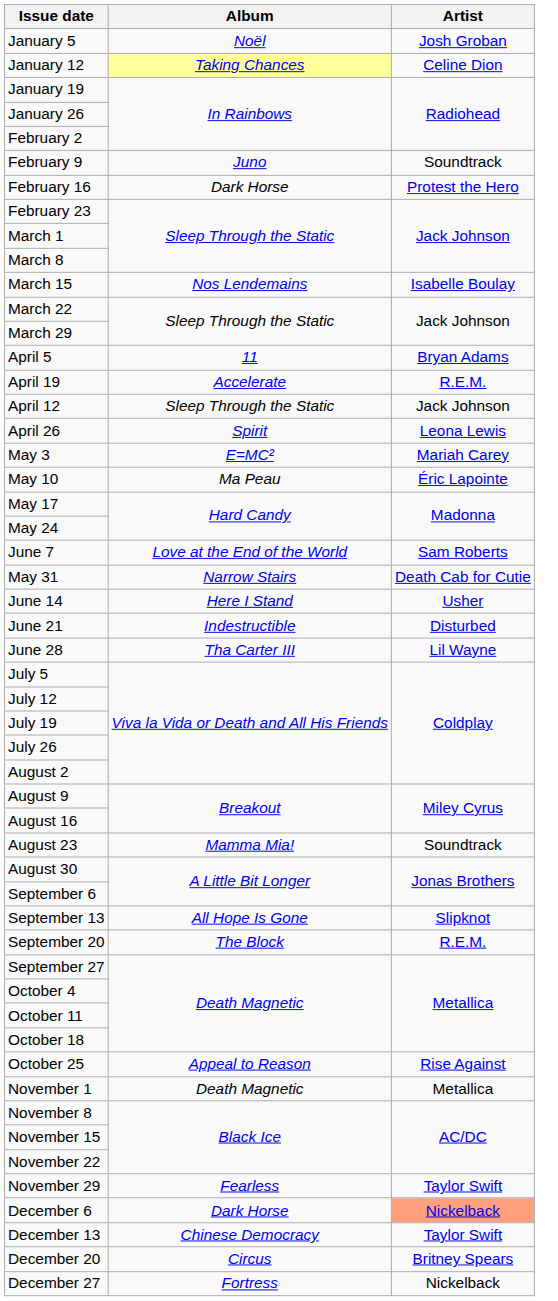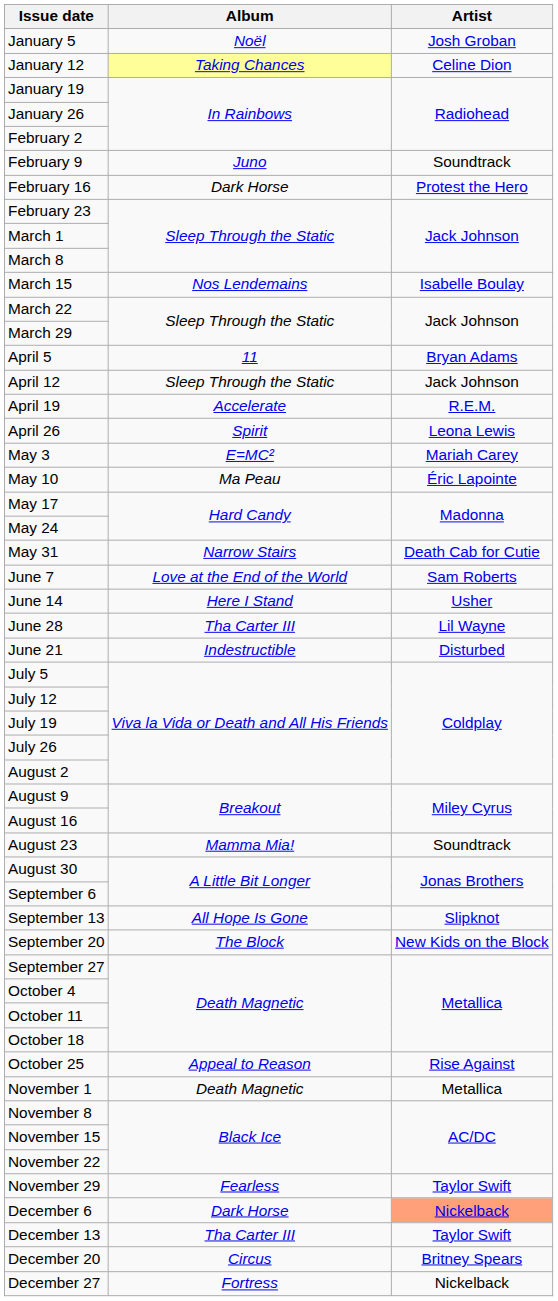rows swapped: April 12 <-> April 19
rows swapped: May 31 <-> June 7
rows swapped: June 21 <-> June 28
September 20 | Artist: R.E.M. -> New Kids on the Block
December 13 | Album: Chinese Democracy -> Tha Carter III
